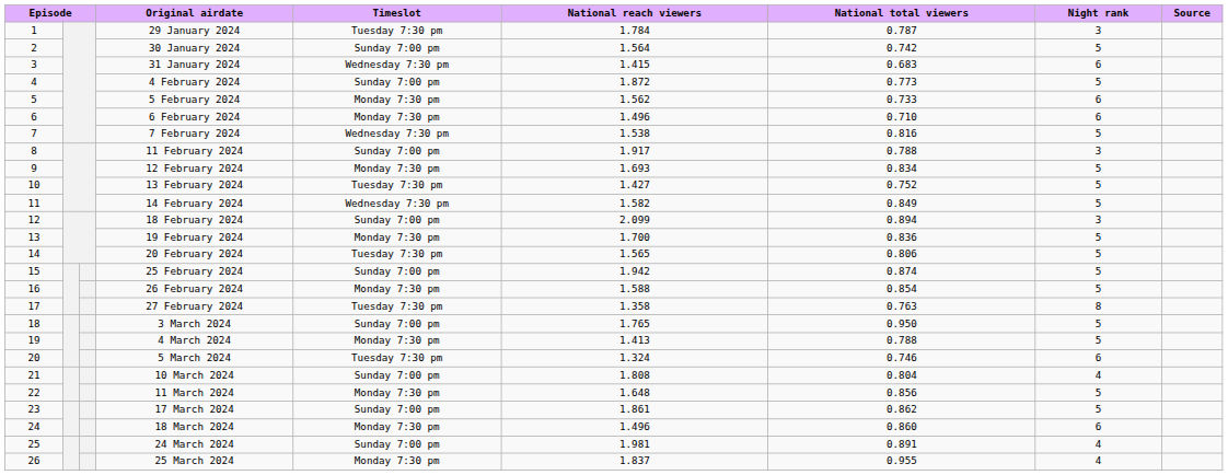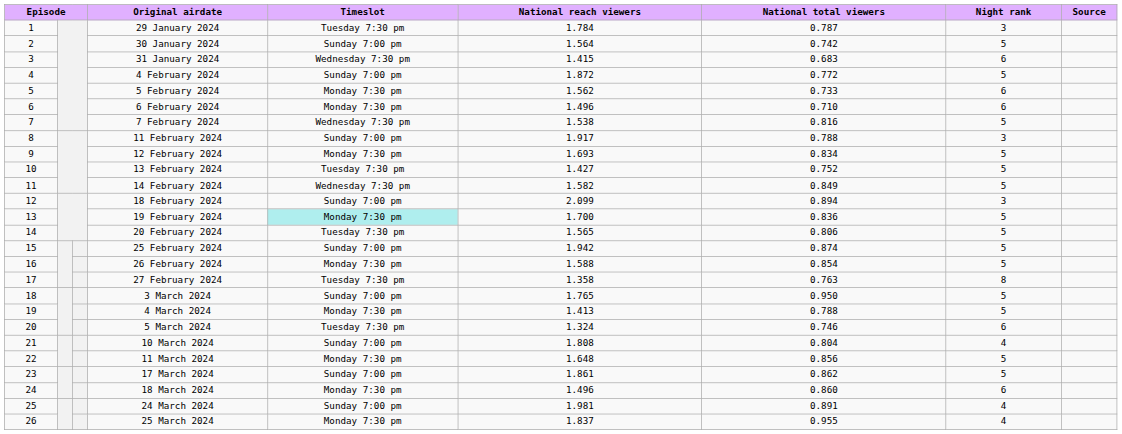4 February 2024 | National total viewers: 0.773 -> 0.772
19 February 2024 | Timeslot: no background -> paleturquoise background
